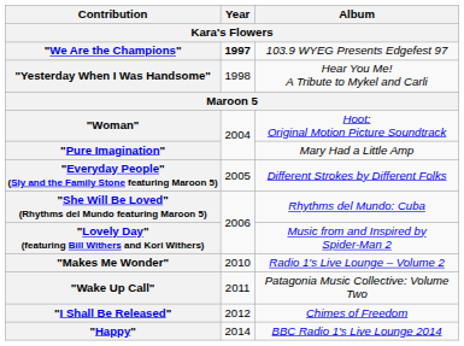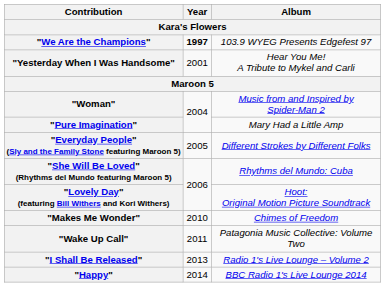"Yesterday When I Was Handsome" | Year / Kara's Flowers: 1998 -> 2001
"Woman" | Album / Kara's Flowers: Hoot: Original Motion Picture Soundtrack -> Music from and Inspired by Spider-Man 2
"Lovely Day" (featuring Bill Withers and Kori Withers) | Album / Kara's Flowers: Music from and Inspired by Spider-Man 2 -> Hoot: Original Motion Picture Soundtrack
"Makes Me Wonder" | Album / Kara's Flowers: Radio 1's Live Lounge – Volume 2 -> Chimes of Freedom
"I Shall Be Released" | Year / Kara's Flowers: 2012 -> 2013
"I Shall Be Released" | Album / Kara's Flowers: Chimes of Freedom -> Radio 1's Live Lounge – Volume 2
